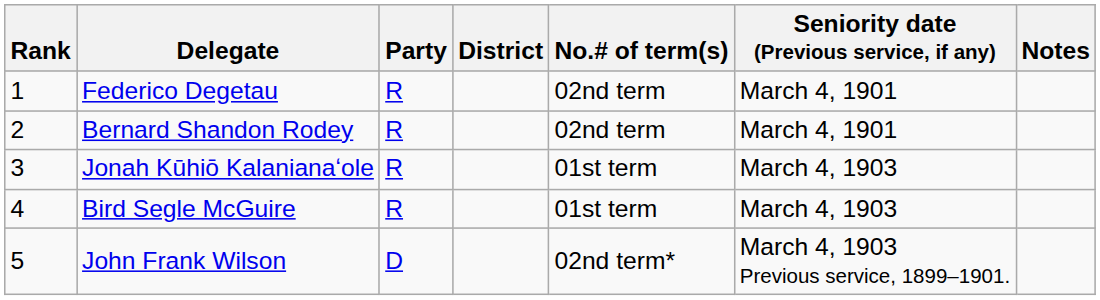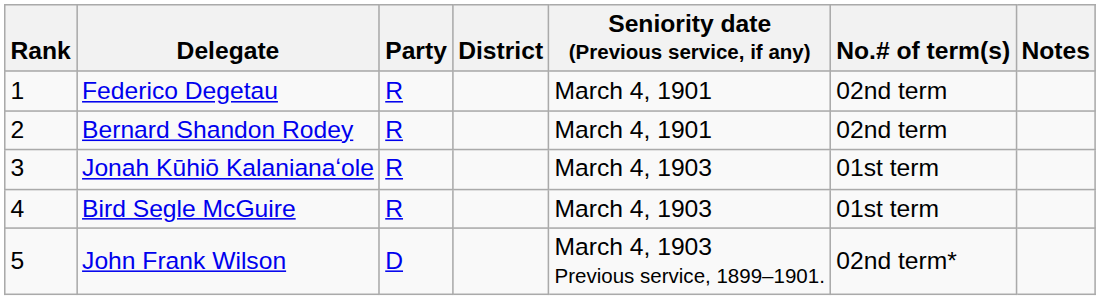columns swapped: Seniority date (Previous service, if any) <-> No.# of term(s)
